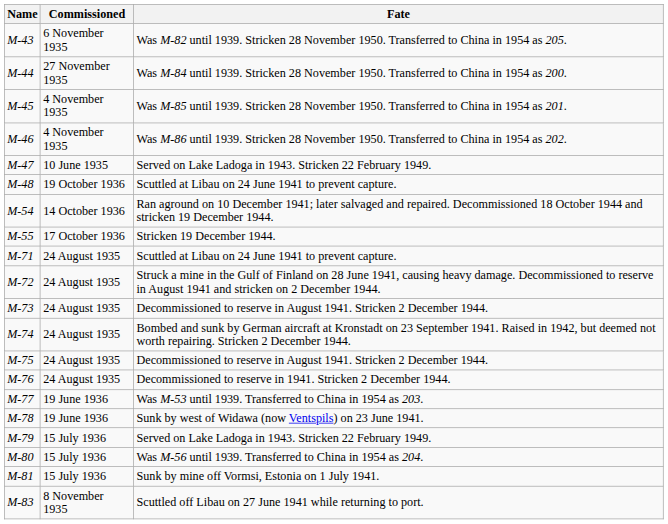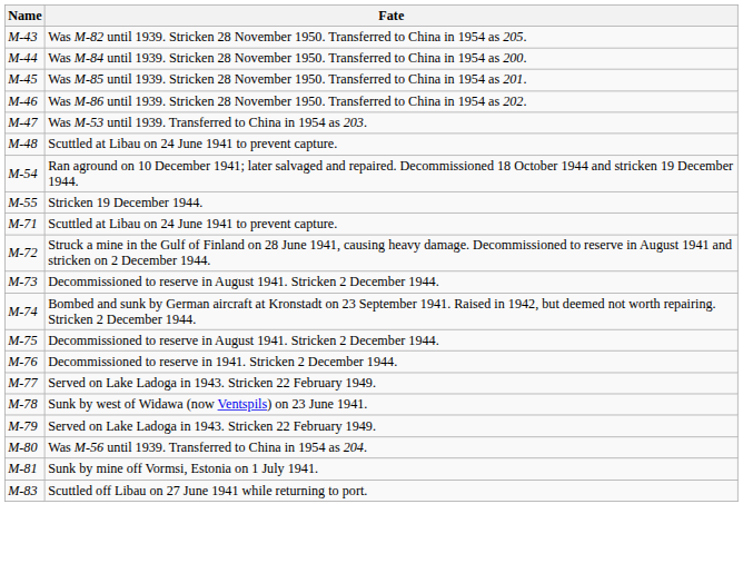- column: Commissioned | 6 November 1935 | 27 November 1935 | 4 November 1935 | 4 November 1935 | 10 June 1935 | 19 October 1936 | 14 October 1936 | 17 October 1936 | 24 August 1935 | 24 August 1935 | 24 August 1935 | 24 August 1935 | 24 August 1935 | 24 August 1935 | 19 June 1936 | 19 June 1936 | 15 July 1936 | 15 July 1936 | 15 July 1936 | 8 November 1935
M-47 | Fate: Served on Lake Ladoga in 1943. Stricken 22 February 1949. -> Was M-53 until 1939. Transferred to China in 1954 as 203.
M-77 | Fate: Was M-53 until 1939. Transferred to China in 1954 as 203. -> Served on Lake Ladoga in 1943. Stricken 22 February 1949.
